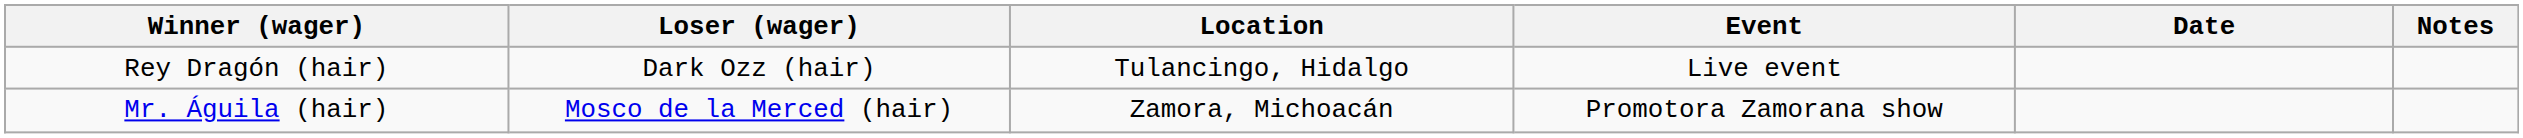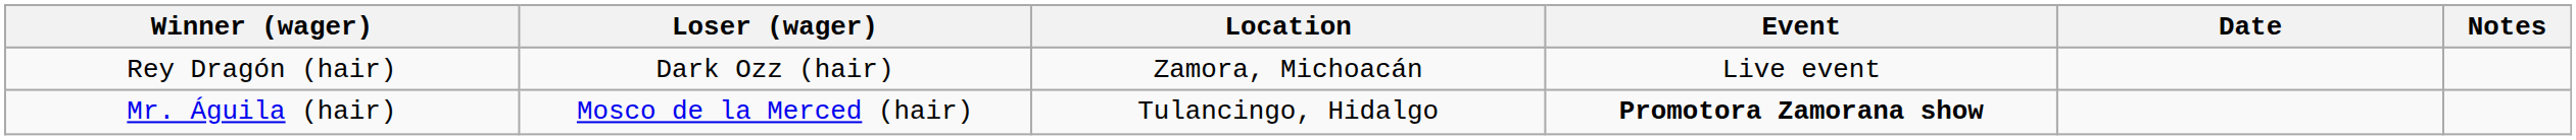Rey Dragón (hair) | Location: Tulancingo, Hidalgo -> Zamora, Michoacán
Mr. Águila (hair) | Location: Zamora, Michoacán -> Tulancingo, Hidalgo
Mr. Águila (hair) | Event: normal -> bold
